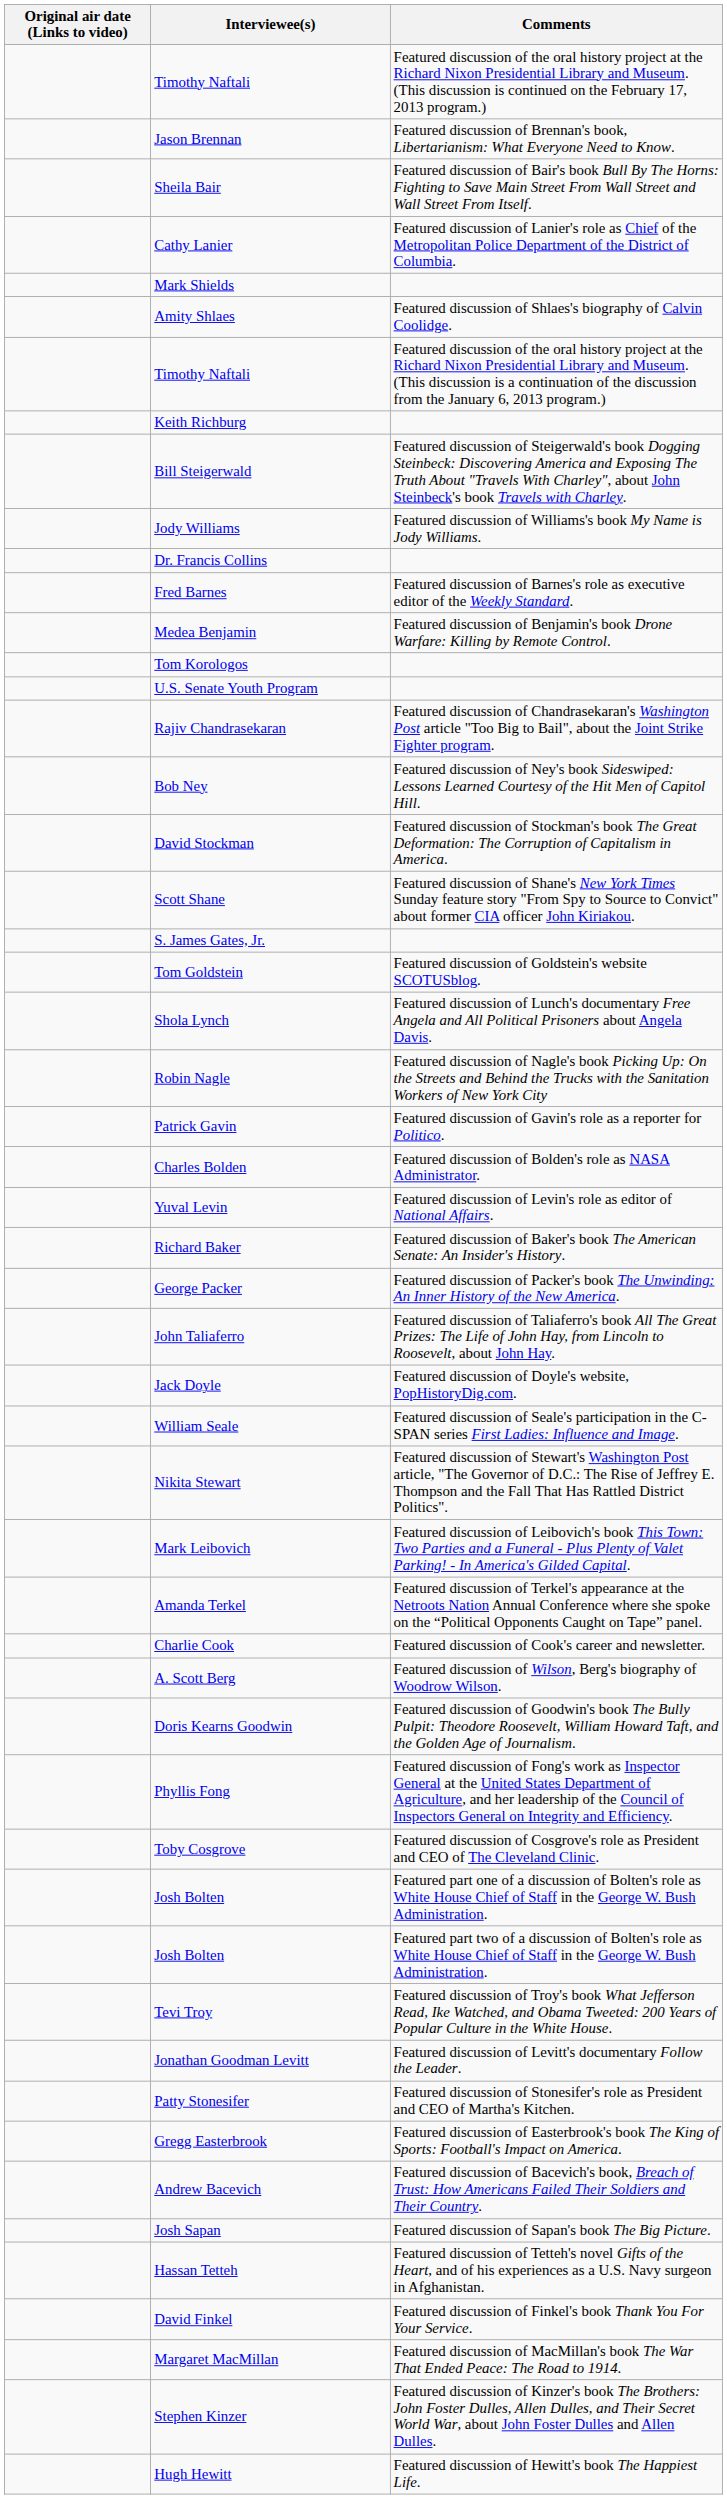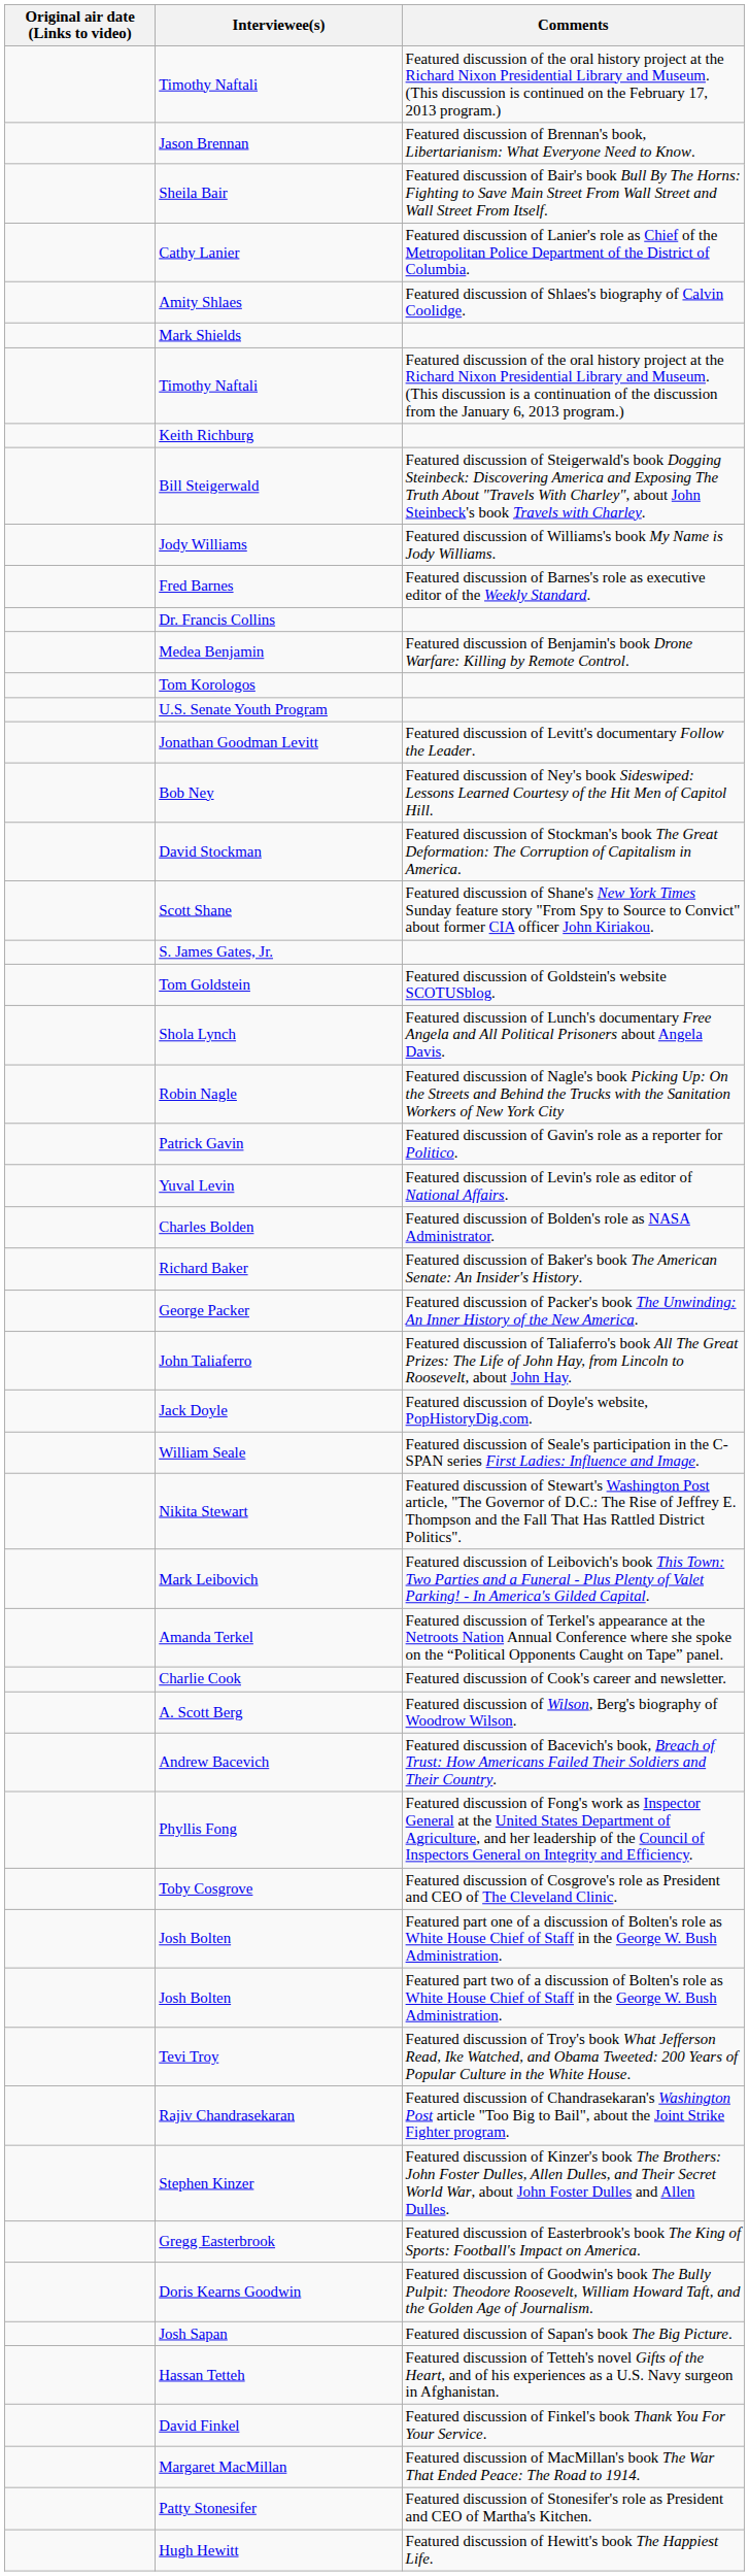rows swapped: Mark Shields <-> Amity Shlaes
rows swapped: Fred Barnes <-> Dr. Francis Collins
rows swapped: Rajiv Chandrasekaran <-> Jonathan Goodman Levitt
rows swapped: Yuval Levin <-> Charles Bolden
rows swapped: Andrew Bacevich <-> Doris Kearns Goodwin
rows swapped: Stephen Kinzer <-> Patty Stonesifer
